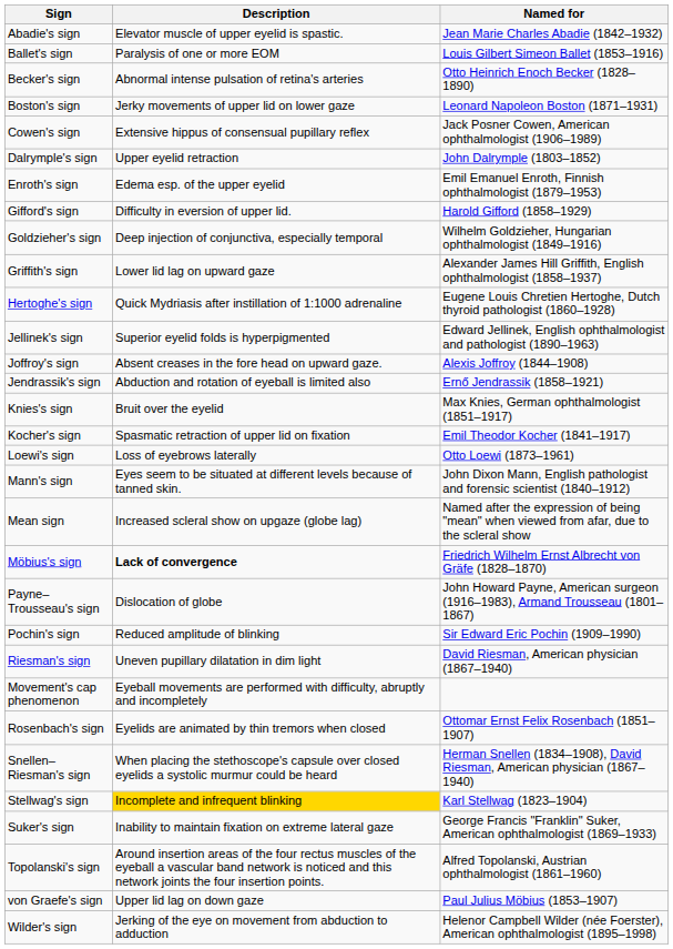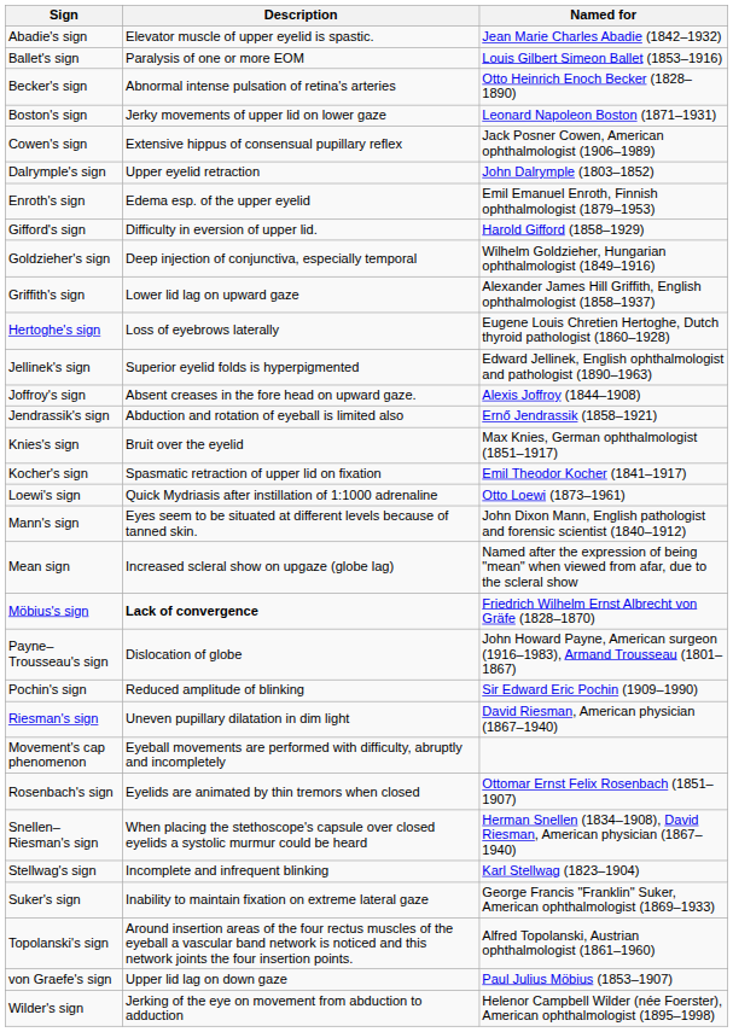Hertoghe's sign | Description: Quick Mydriasis after instillation of 1:1000 adrenaline -> Loss of eyebrows laterally
Loewi's sign | Description: Loss of eyebrows laterally -> Quick Mydriasis after instillation of 1:1000 adrenaline
Stellwag's sign | Description: gold background -> no background
